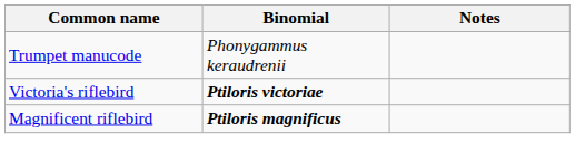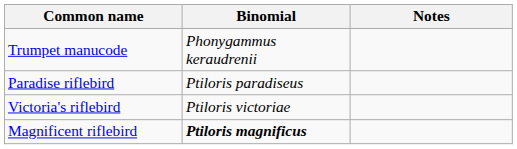+ row: Paradise riflebird | Ptiloris paradiseus
Victoria's riflebird | Binomial: bold -> normal
